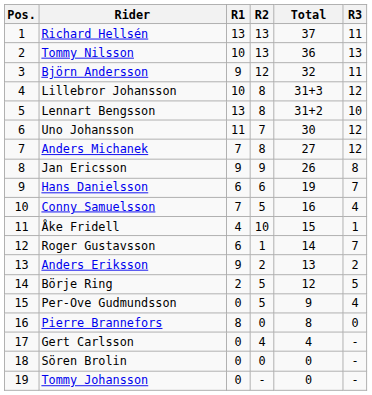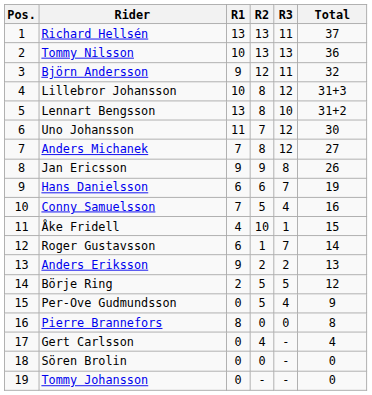columns swapped: R3 <-> Total
